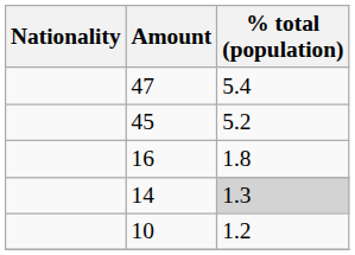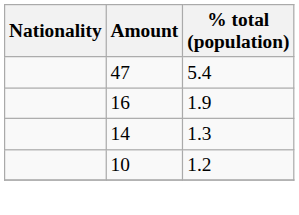- row: 45 | 5.2
16 | % total (population): 1.8 -> 1.9
14 | % total (population): lightgrey background -> no background
